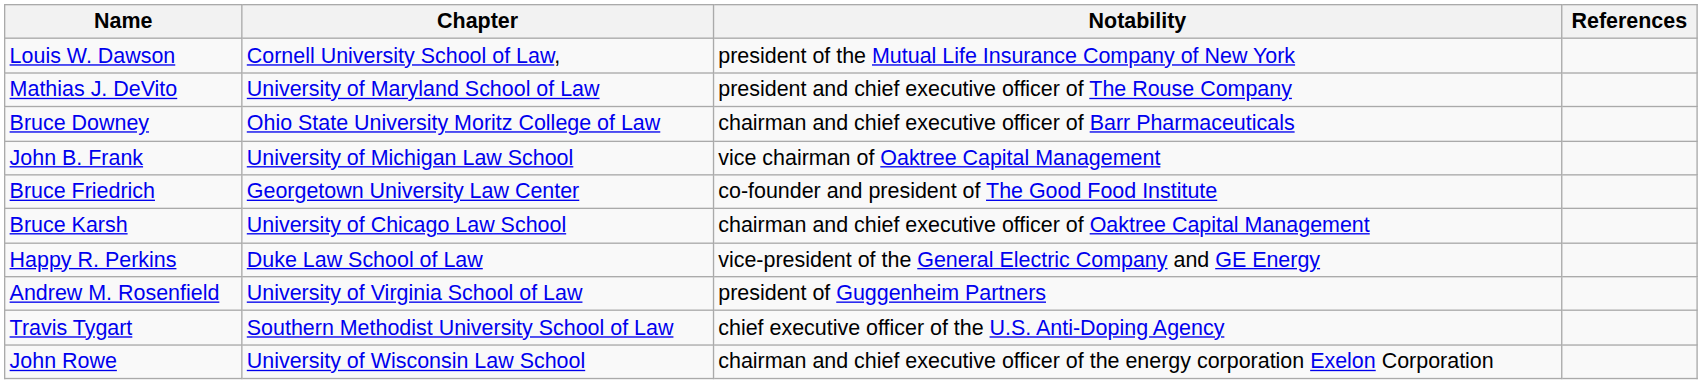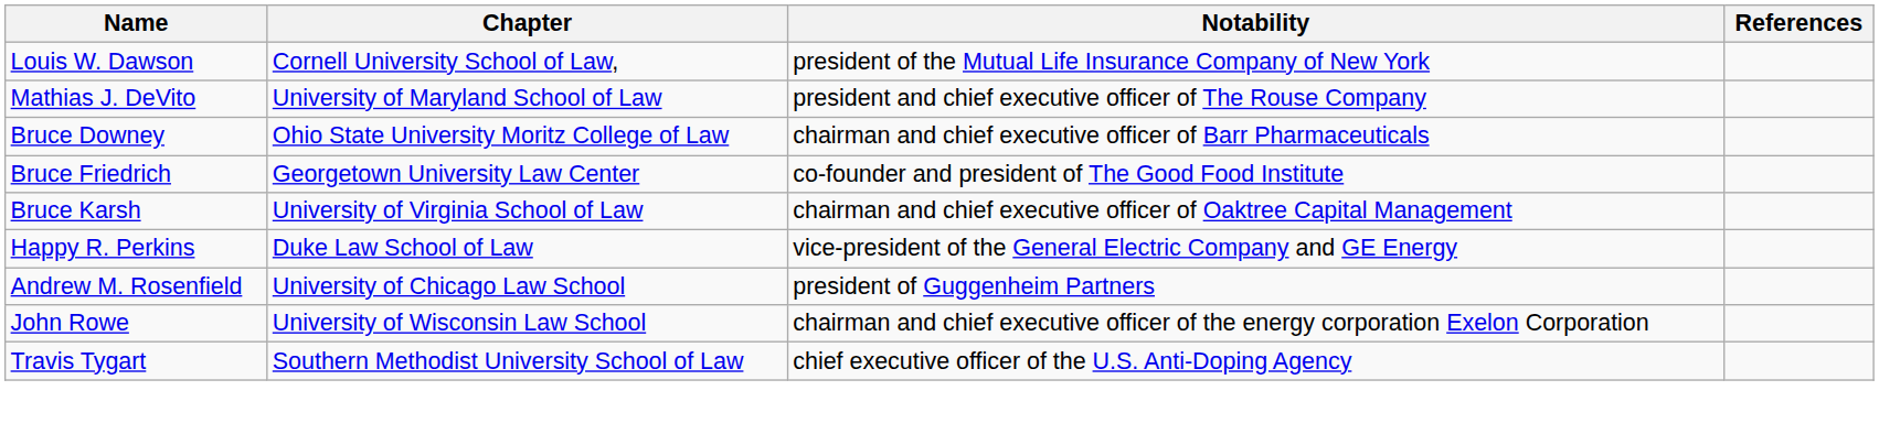- row: John B. Frank | University of Michigan Law School | vice chairman of Oaktree Capital Management
Bruce Karsh | Chapter: University of Chicago Law School -> University of Virginia School of Law
Andrew M. Rosenfield | Chapter: University of Virginia School of Law -> University of Chicago Law School
rows swapped: John Rowe <-> Travis Tygart
